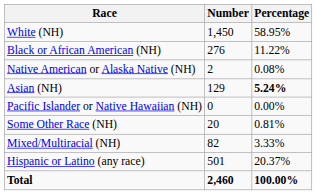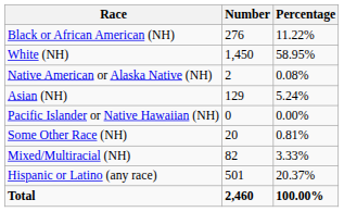rows swapped: White (NH) <-> Black or African American (NH)
Asian (NH) | Percentage: bold -> normal
